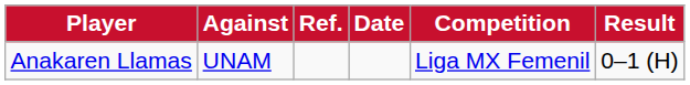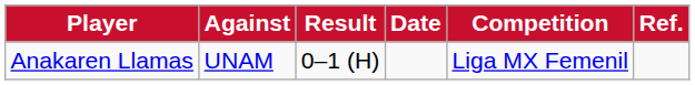columns swapped: Result <-> Ref.
